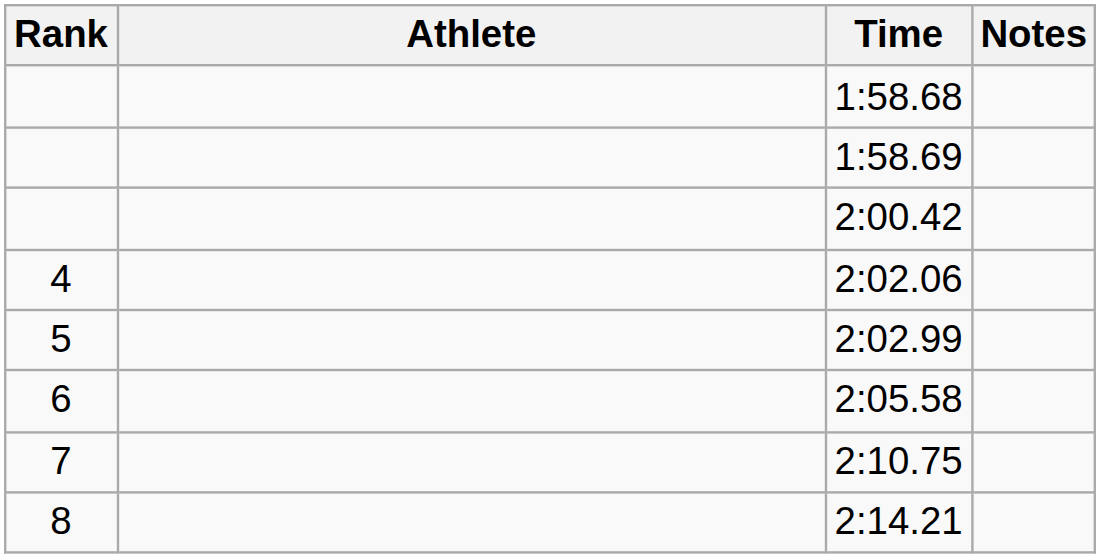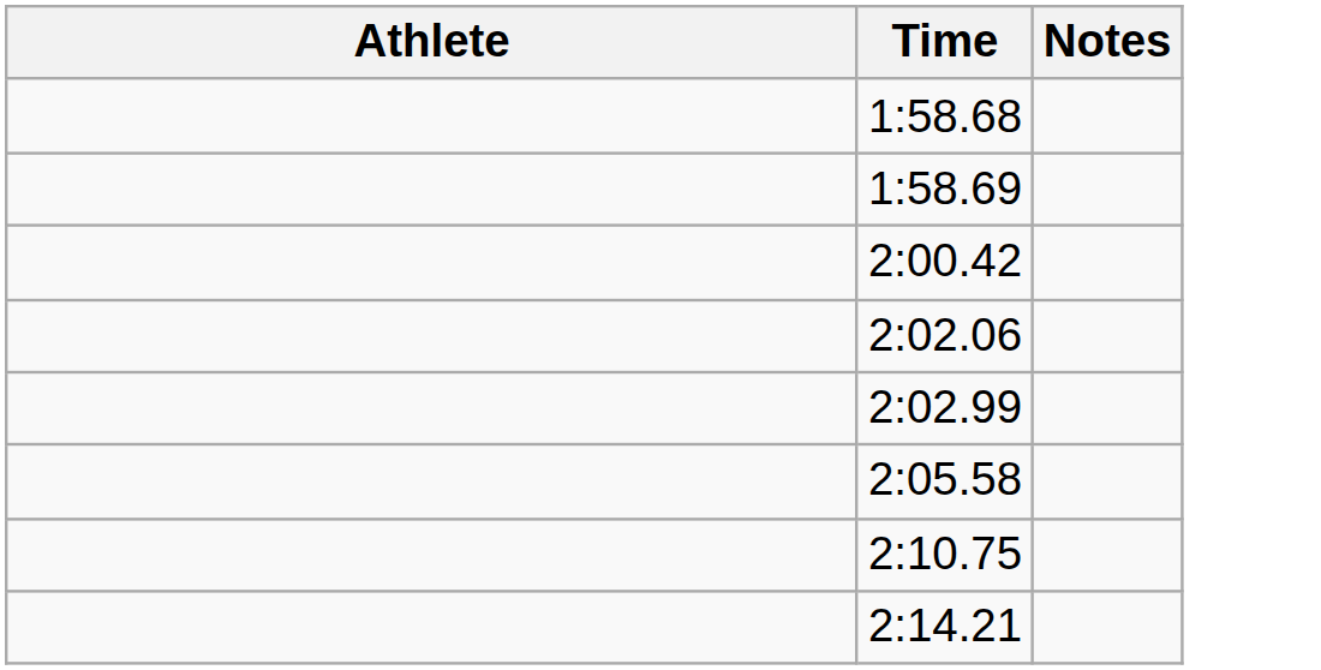- column: Rank | 4 | 5 | 6 | 7 | 8
